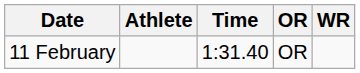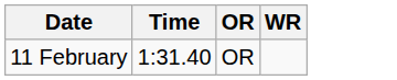- column: Athlete
